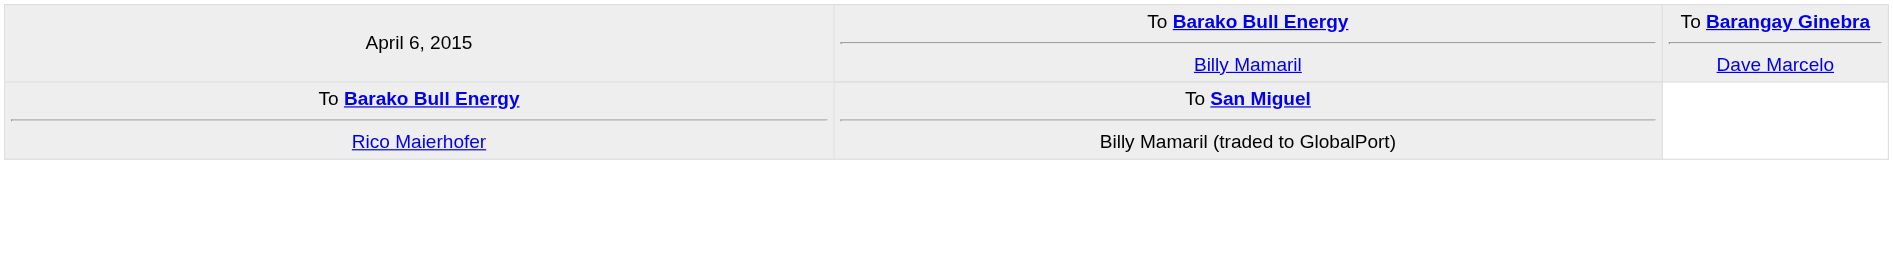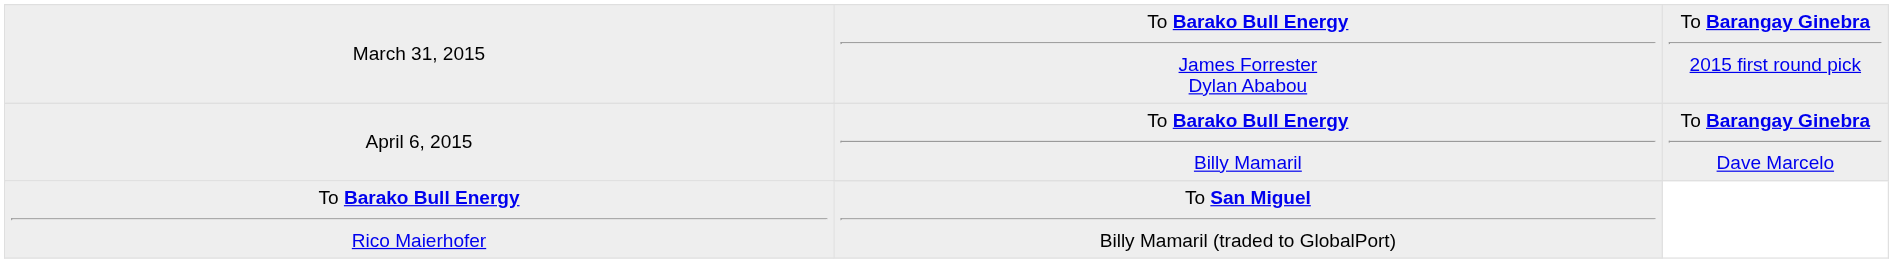+ row: March 31, 2015 | To Barako Bull Energy James Forrester Dylan Ababou | To Barangay Ginebra 2015 first round pick
